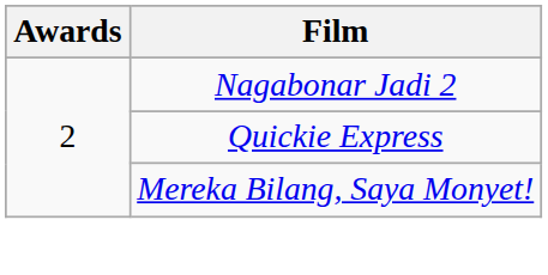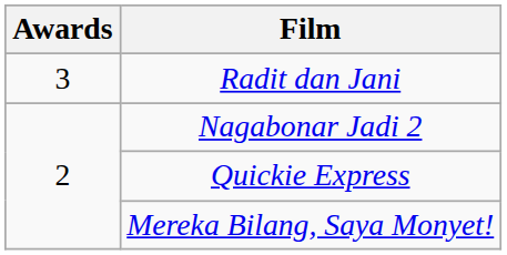+ row: 3 | Radit dan Jani
